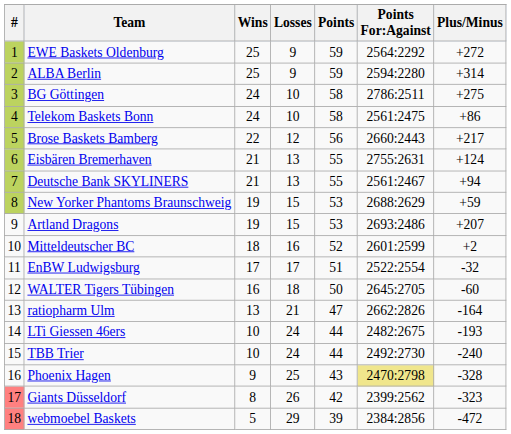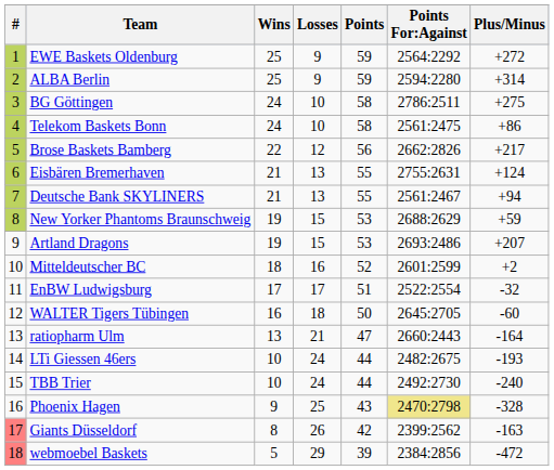Brose Baskets Bamberg | Points For:Against: 2660:2443 -> 2662:2826
ratiopharm Ulm | Points For:Against: 2662:2826 -> 2660:2443
Giants Düsseldorf | Plus/Minus: -323 -> -163
